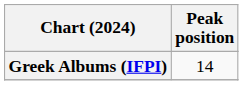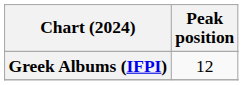Greek Albums (IFPI) | Peak position: 14 -> 12
